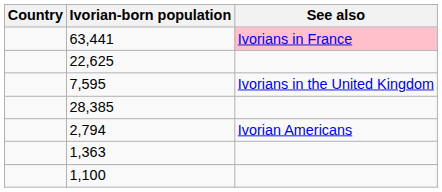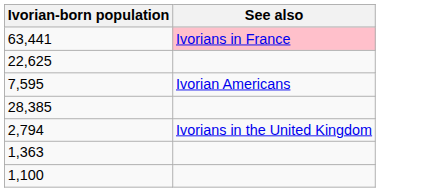- column: Country
7,595 | See also: Ivorians in the United Kingdom -> Ivorian Americans
2,794 | See also: Ivorian Americans -> Ivorians in the United Kingdom
